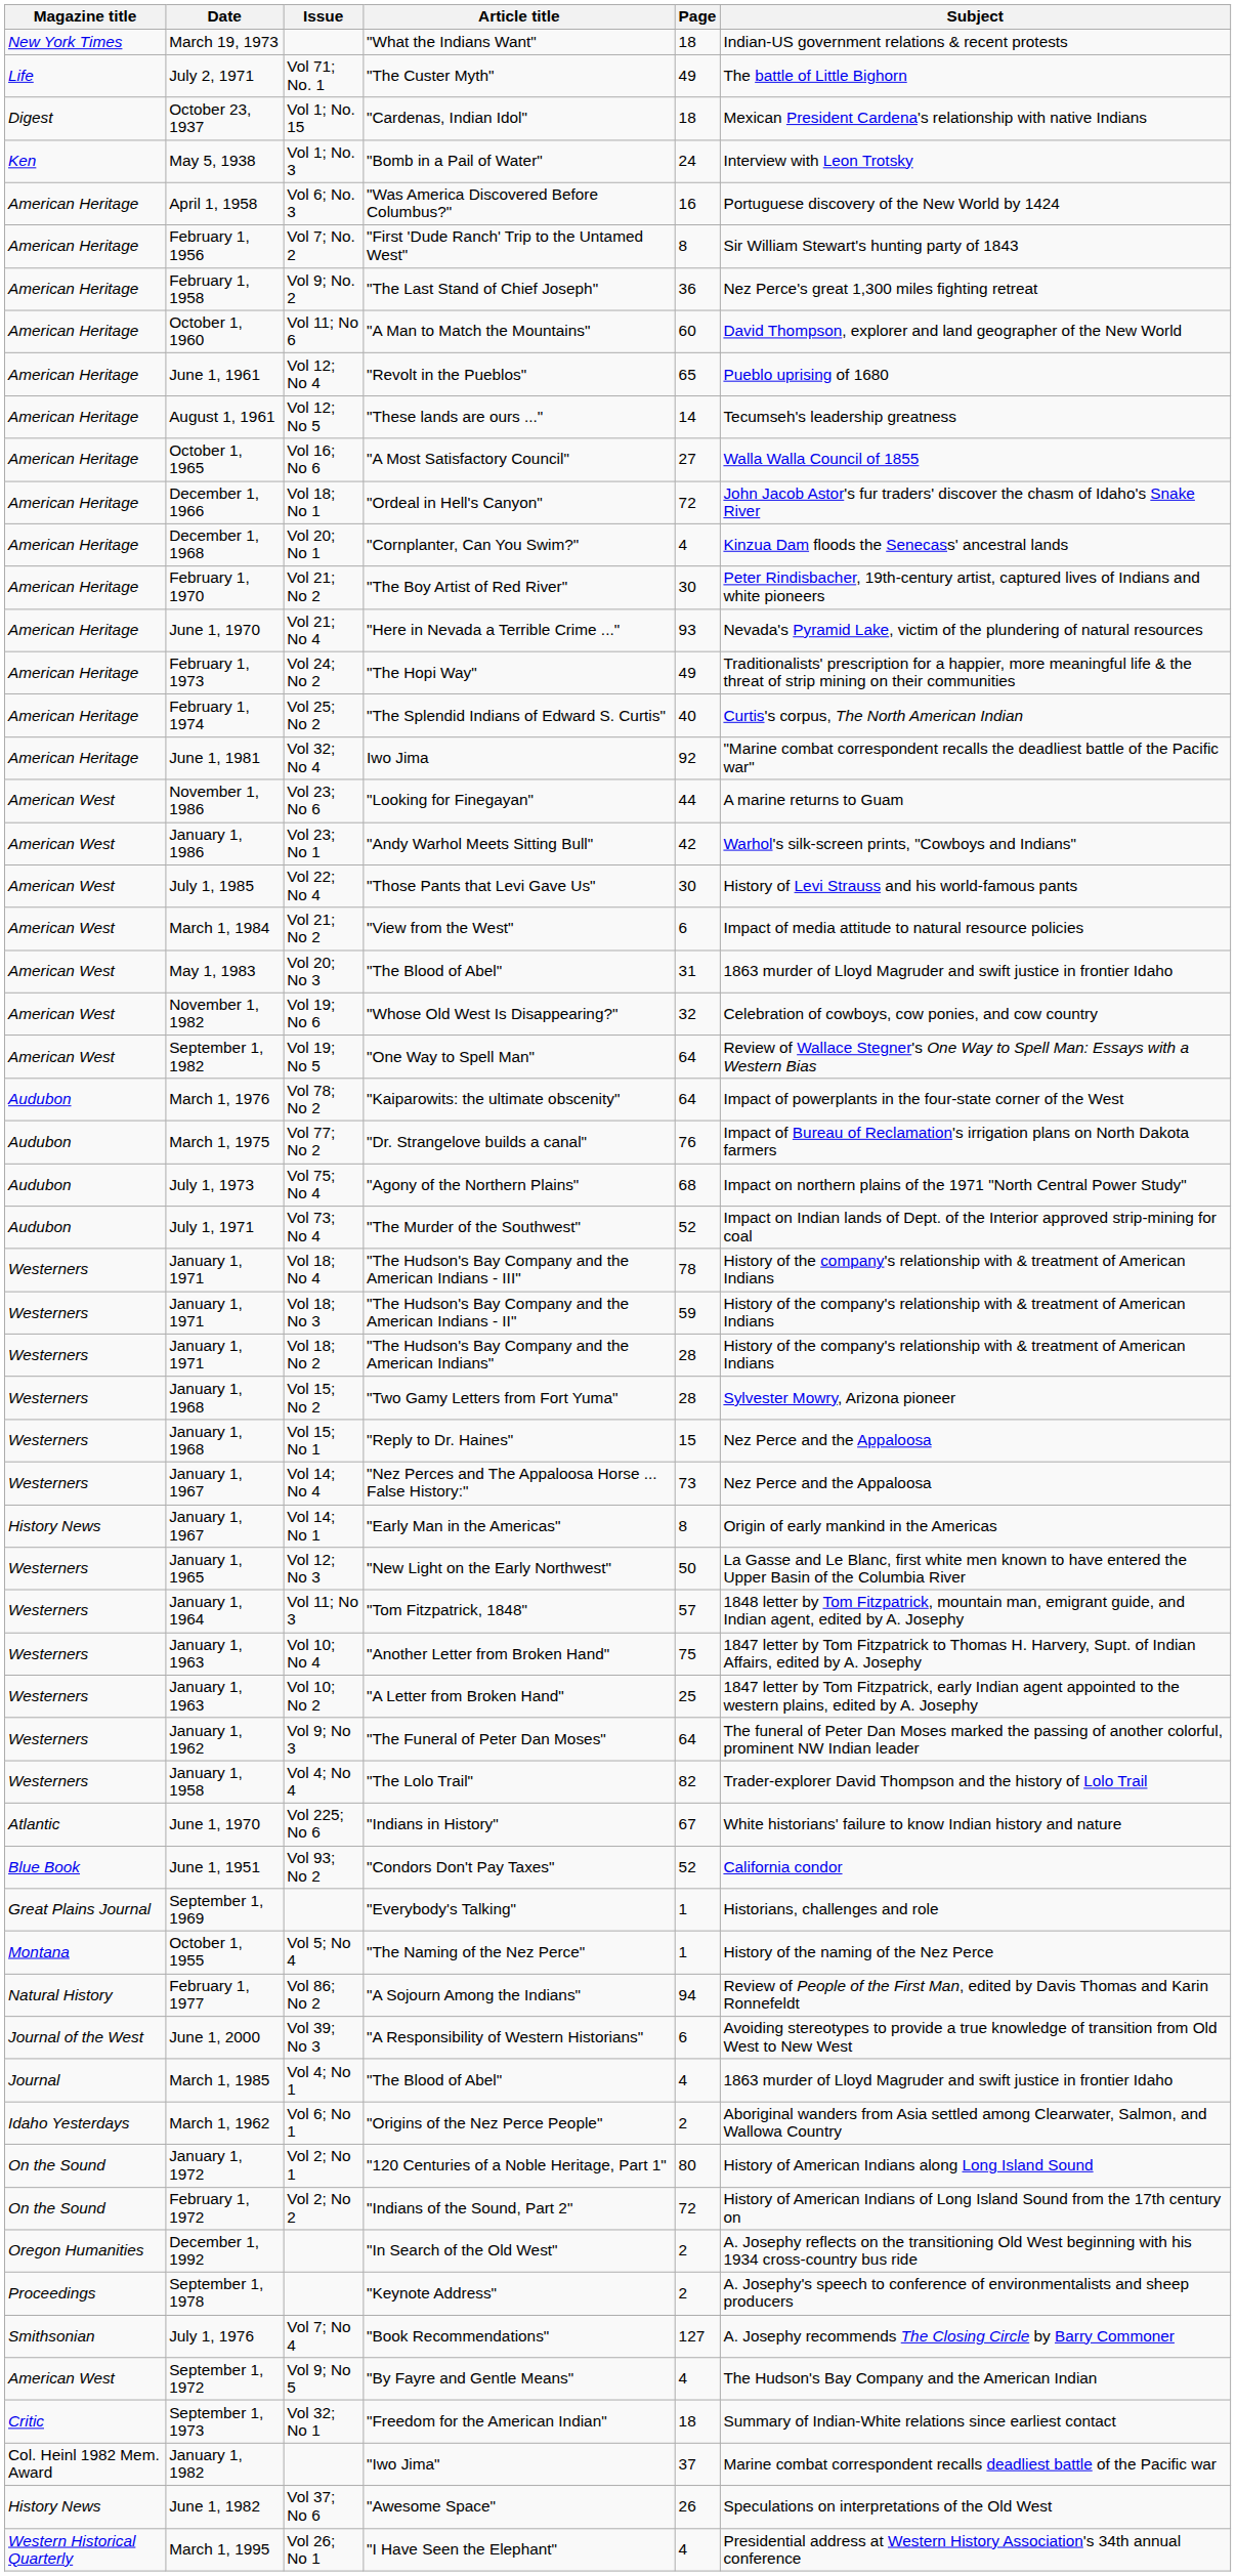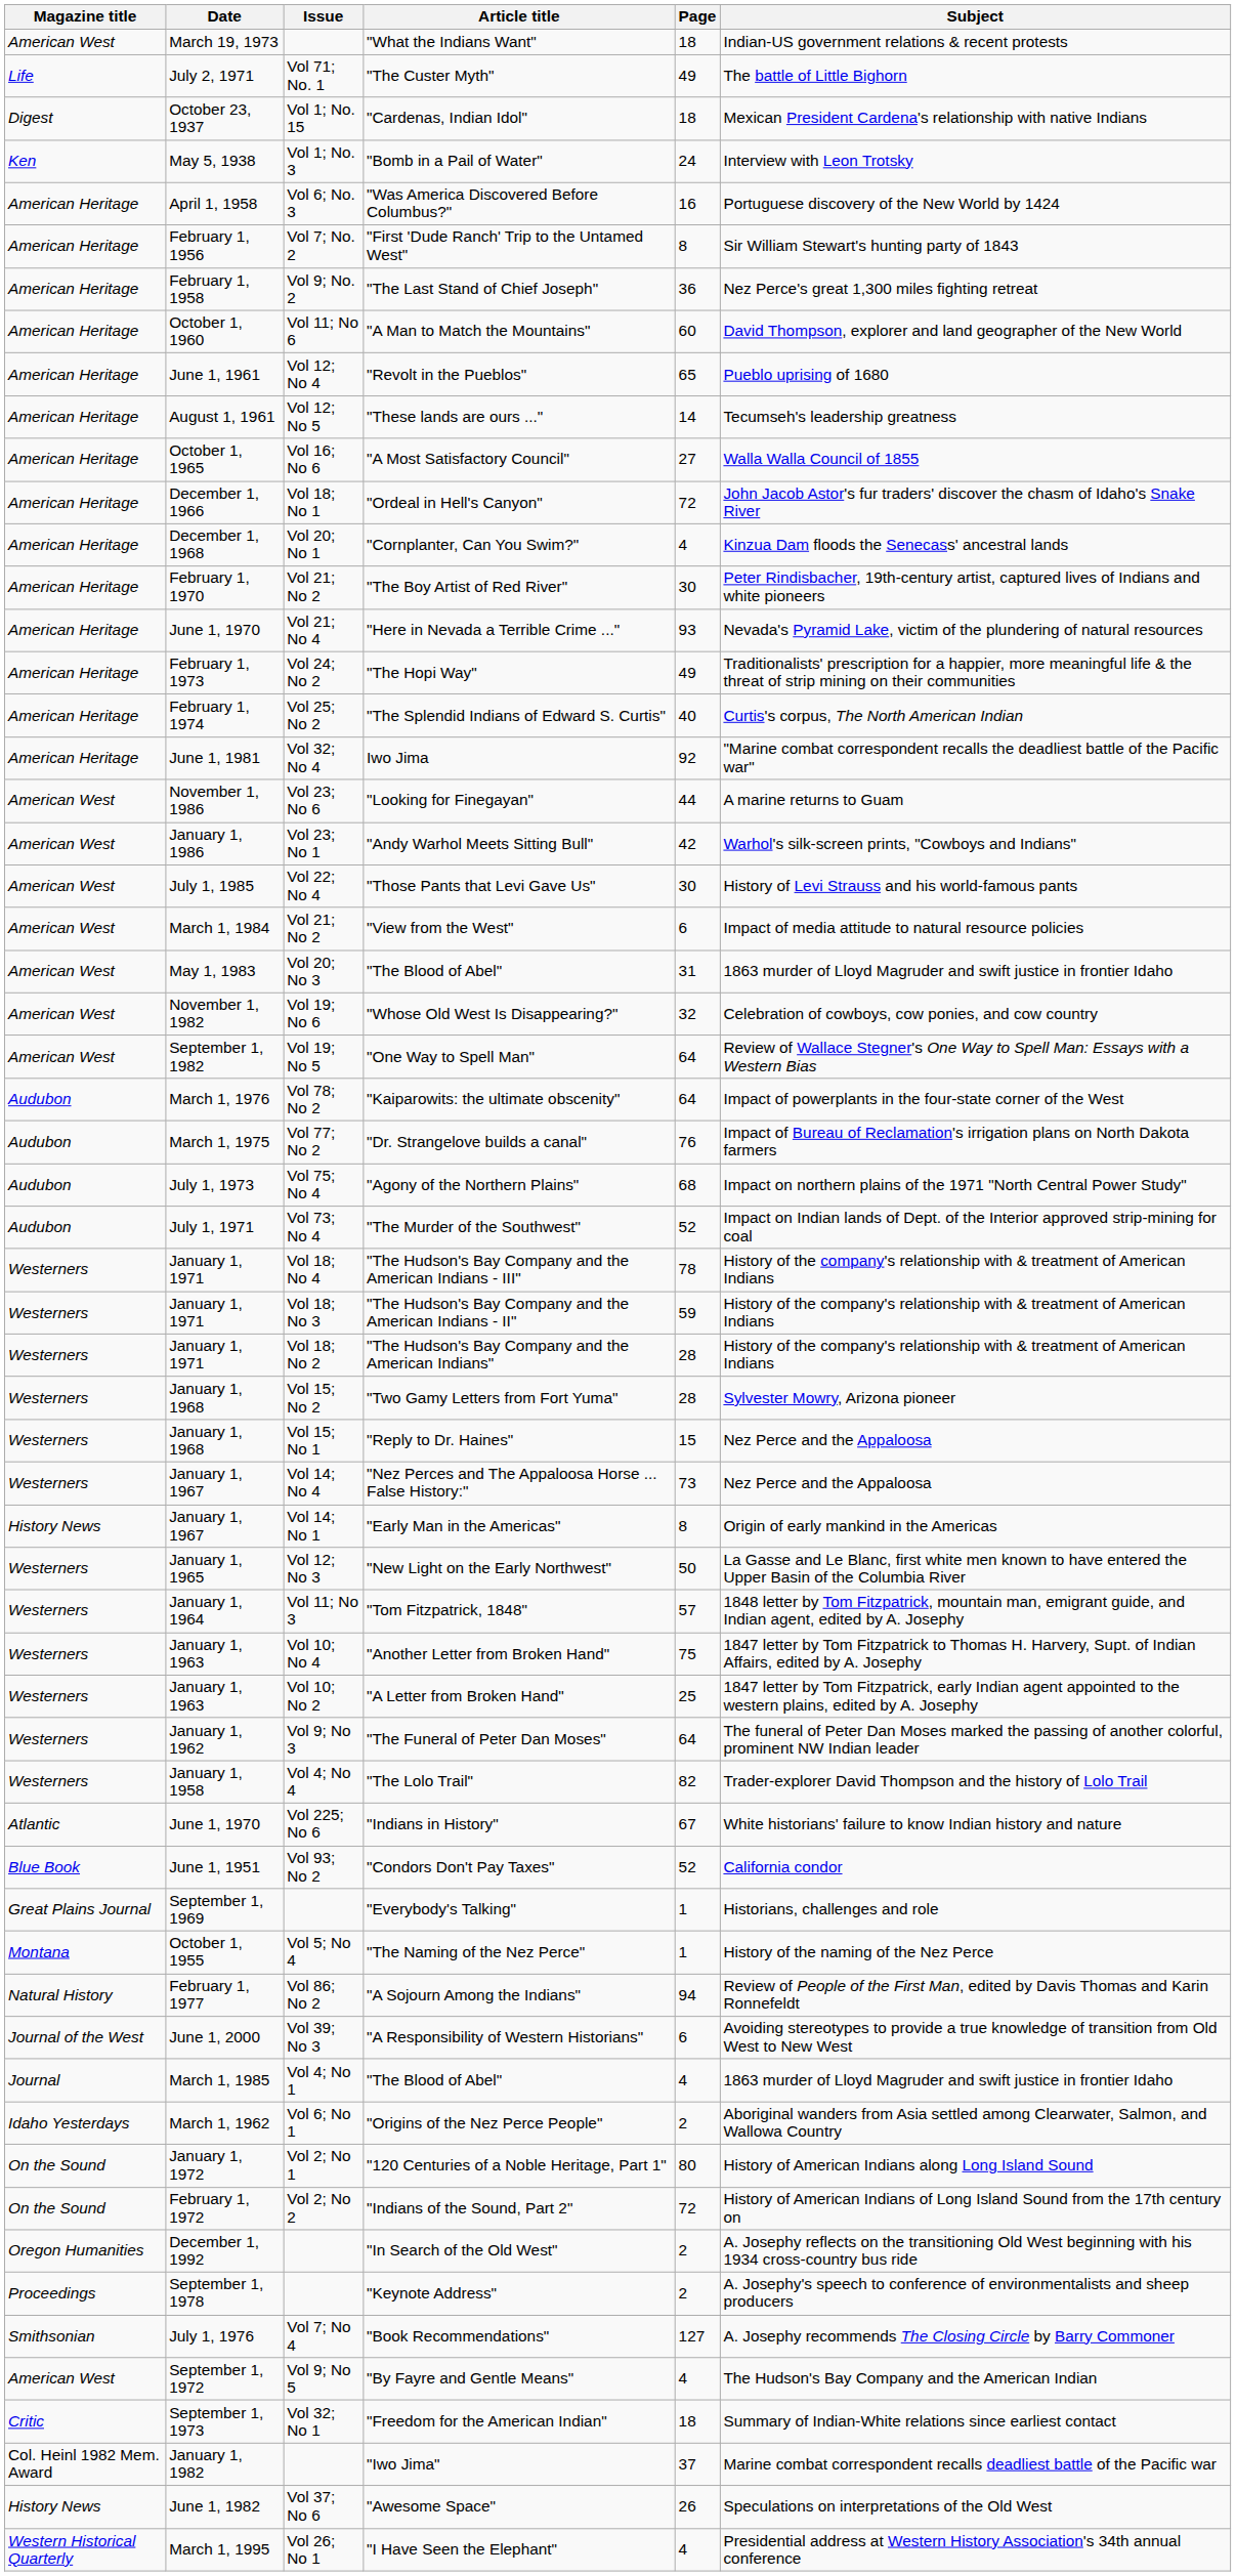"What the Indians Want" | Magazine title: New York Times -> American West
